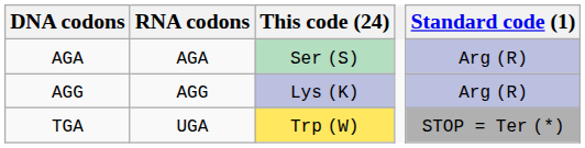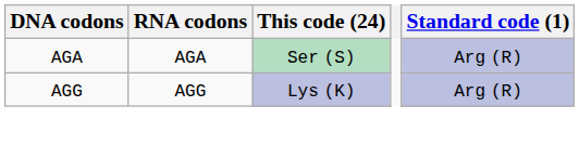- row: TGA | UGA | Trp (W) | STOP = Ter (*)
